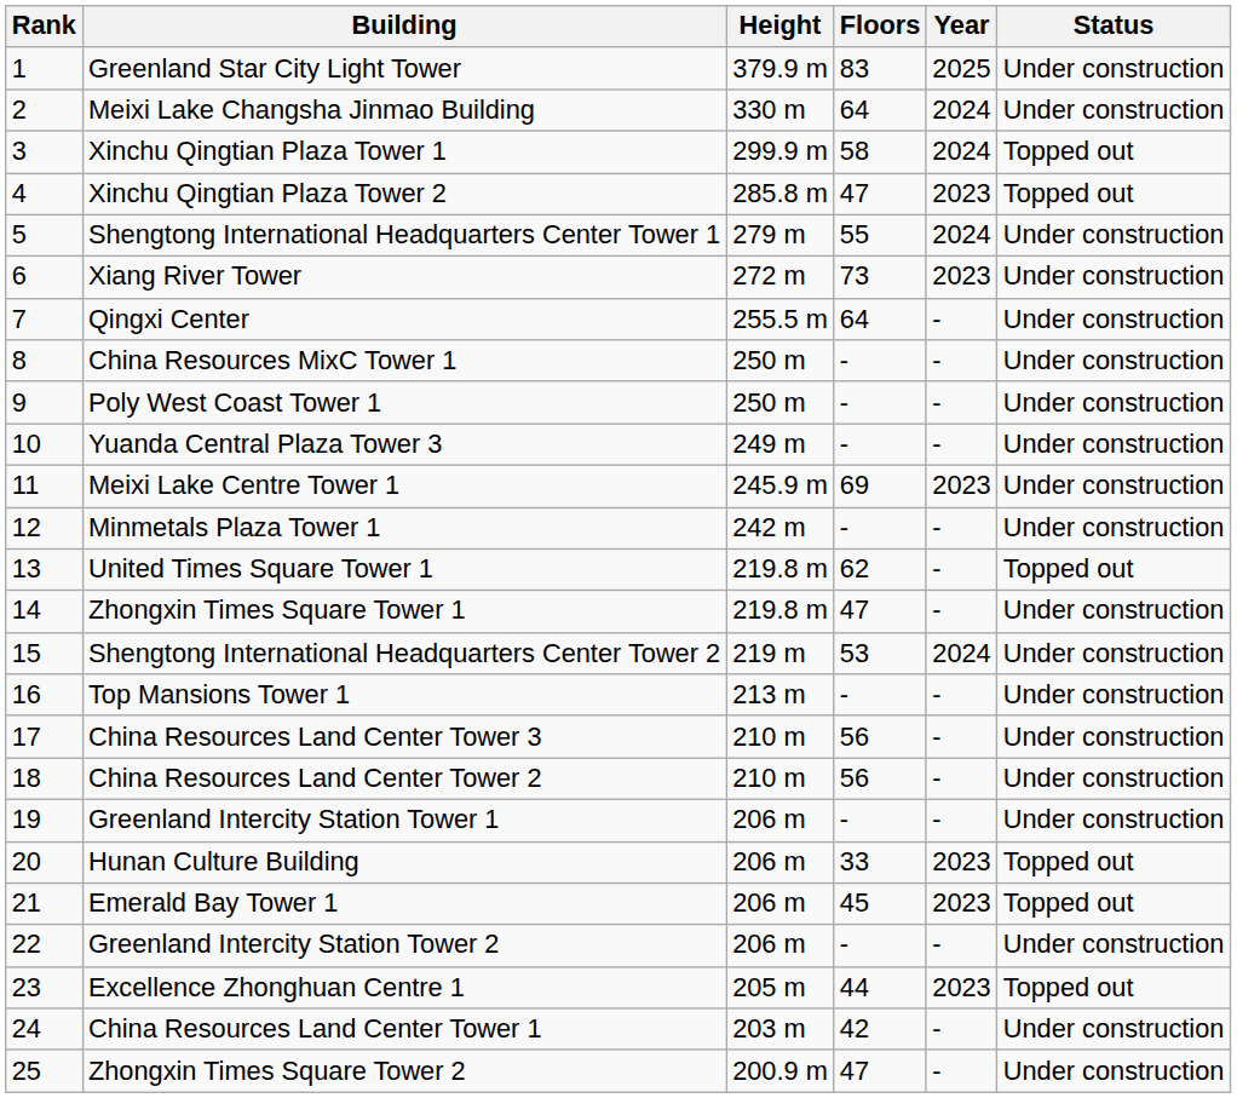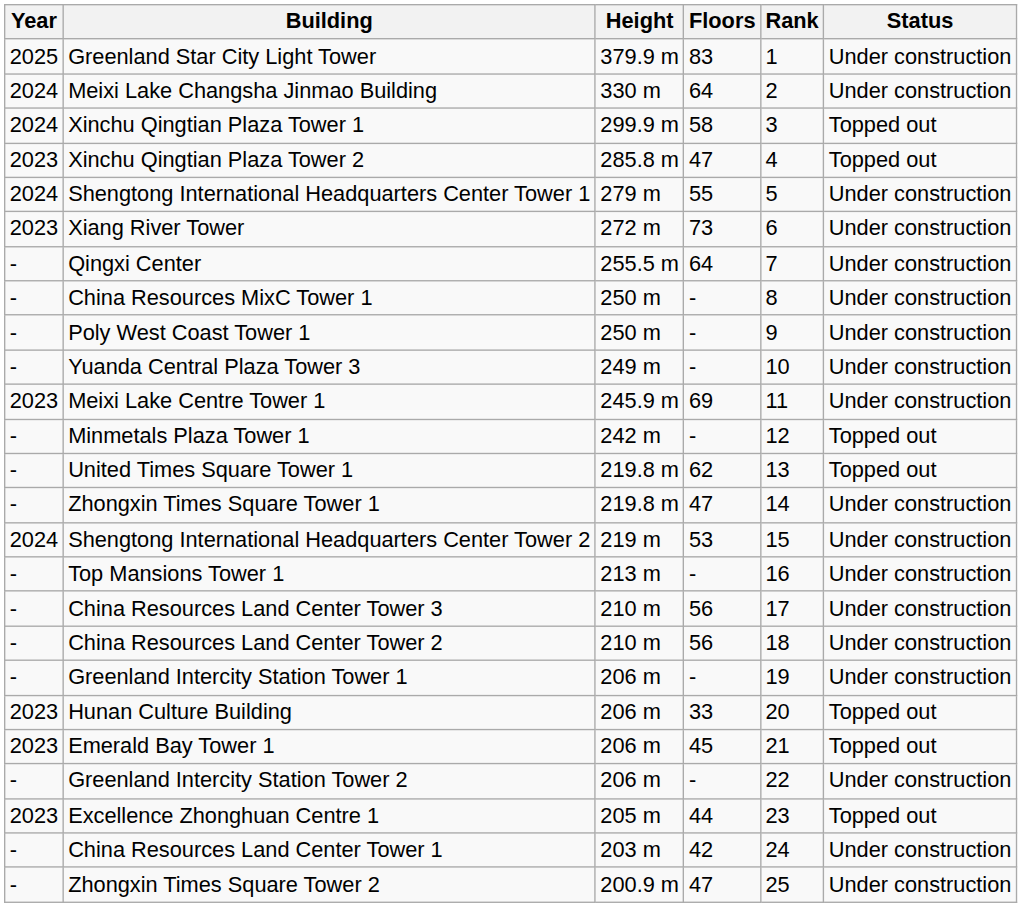columns swapped: Rank <-> Year
Minmetals Plaza Tower 1 | Status: Under construction -> Topped out
